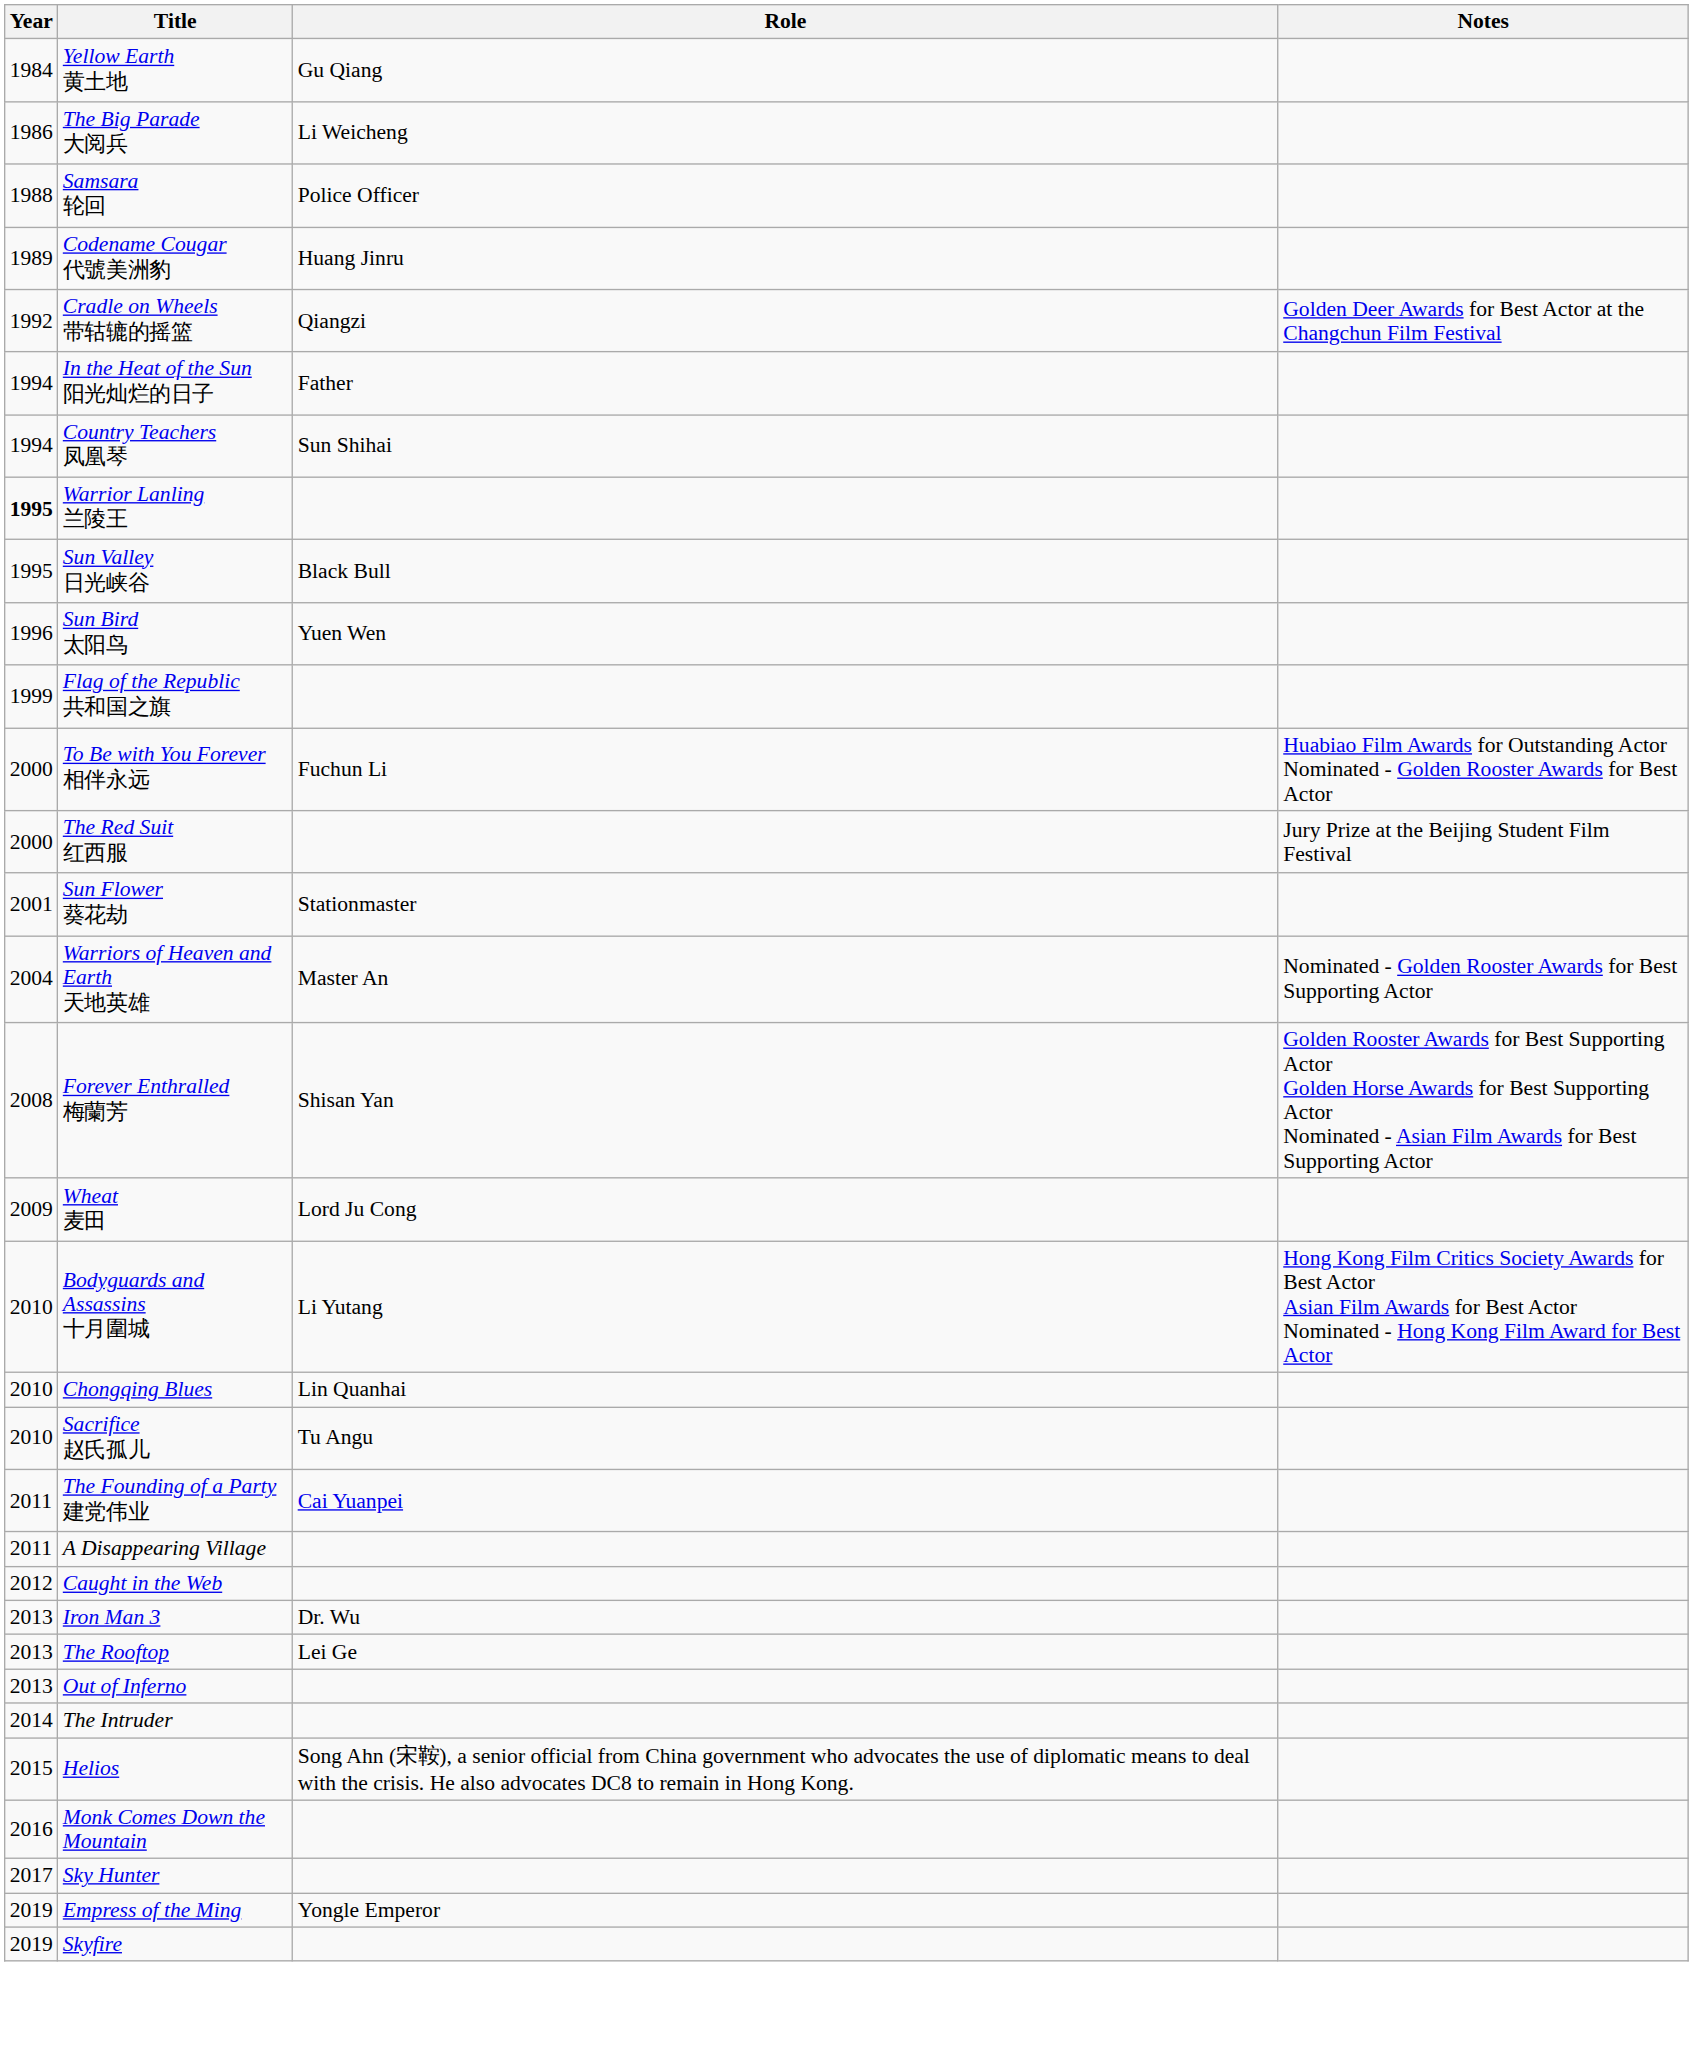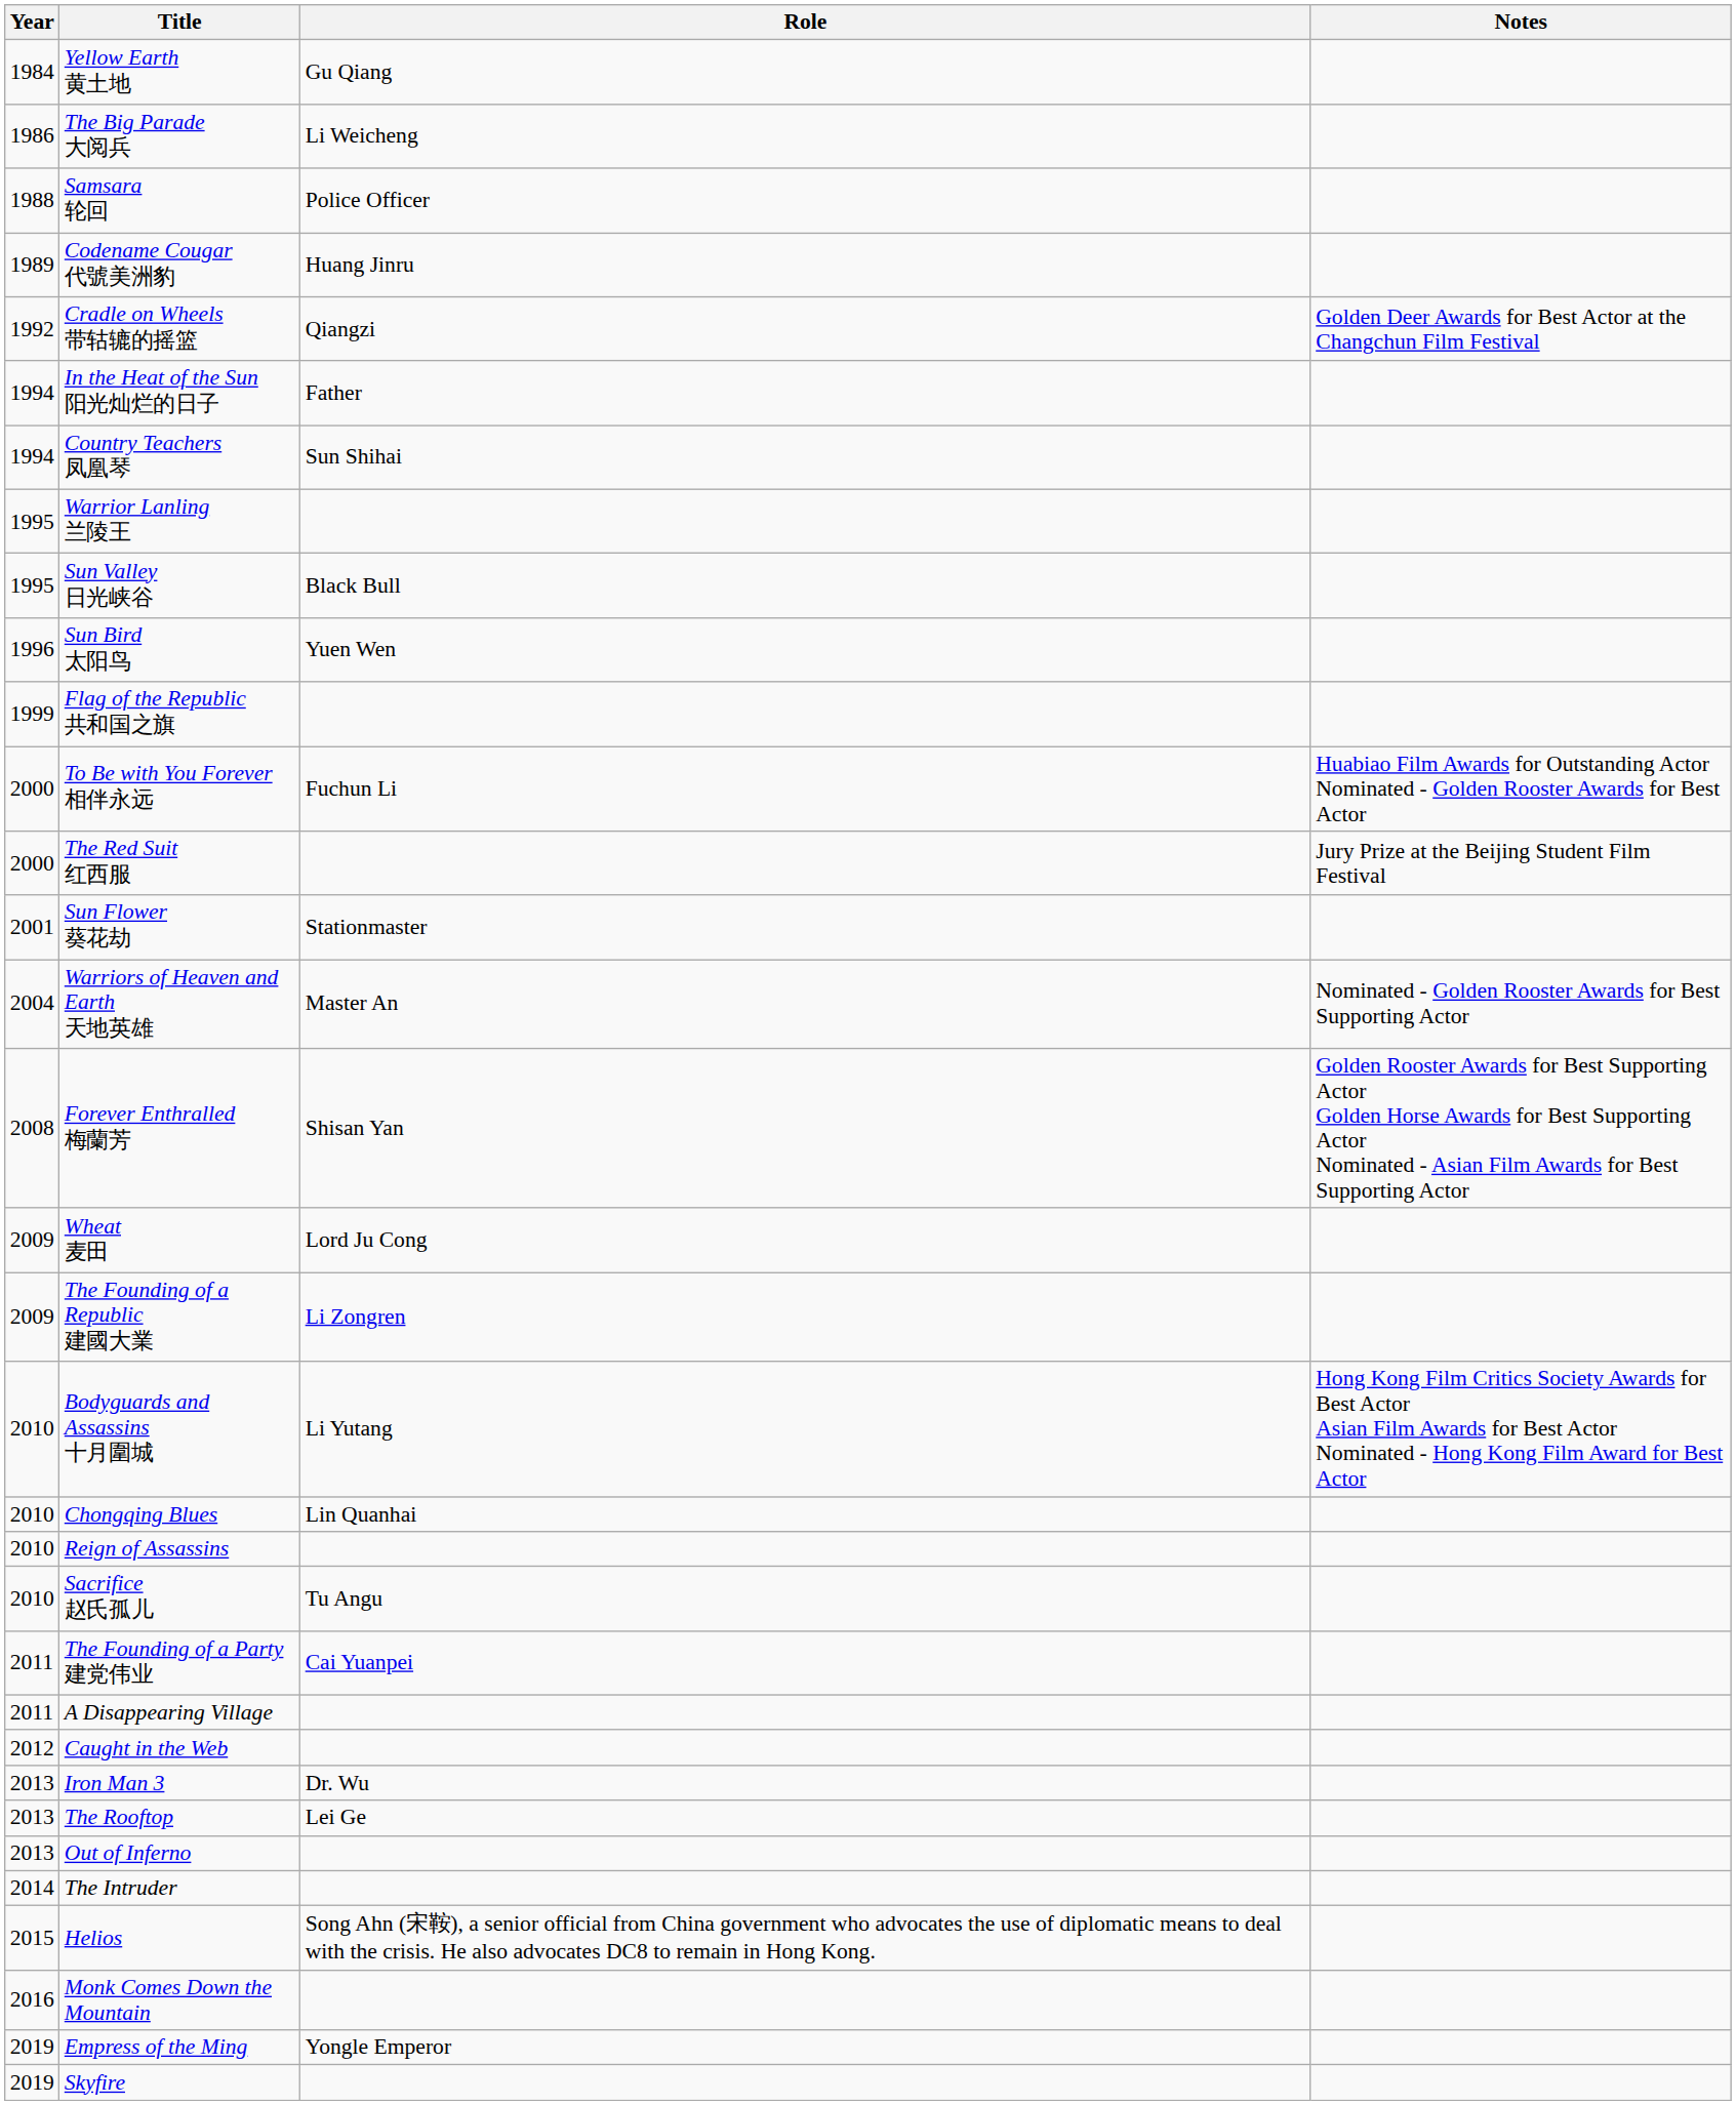Warrior Lanling 兰陵王 | Year: bold -> normal
+ row: 2009 | The Founding of a Republic 建國大業 | Li Zongren
+ row: 2010 | Reign of Assassins
- row: 2017 | Sky Hunter
